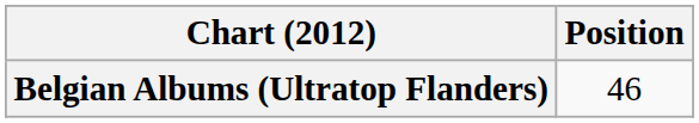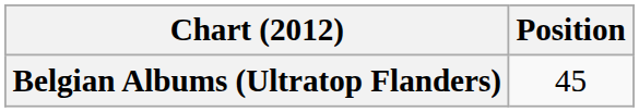Belgian Albums (Ultratop Flanders) | Position: 46 -> 45
